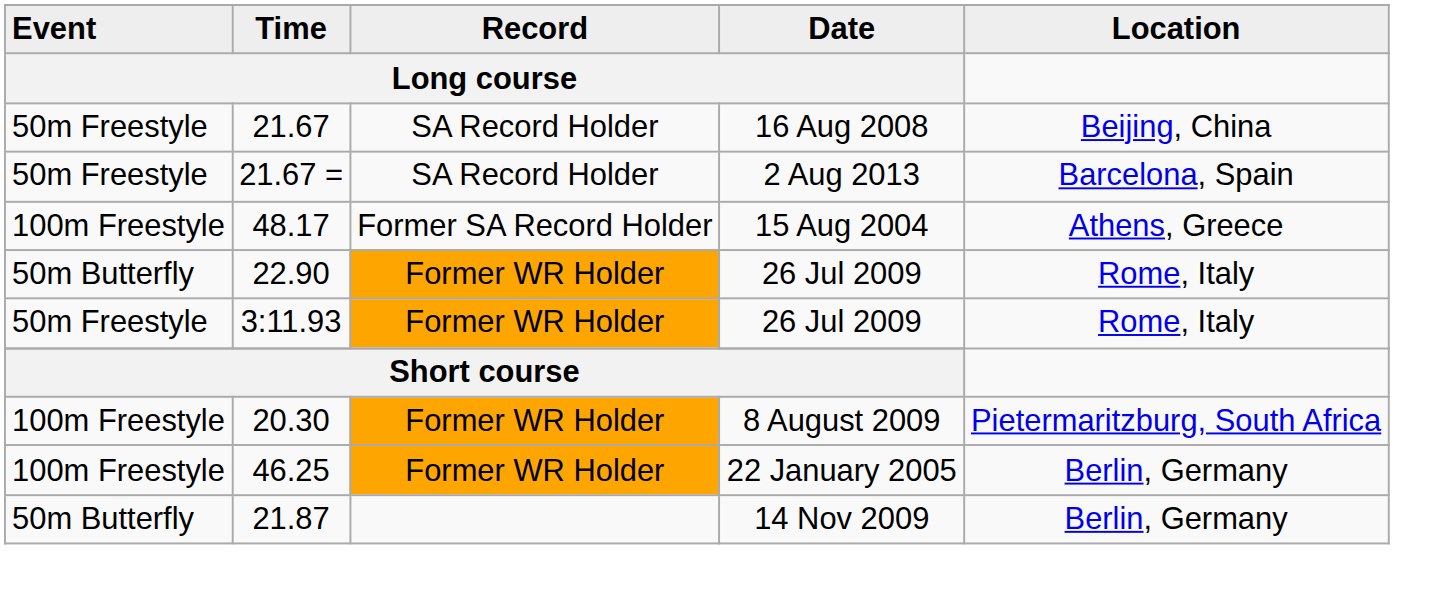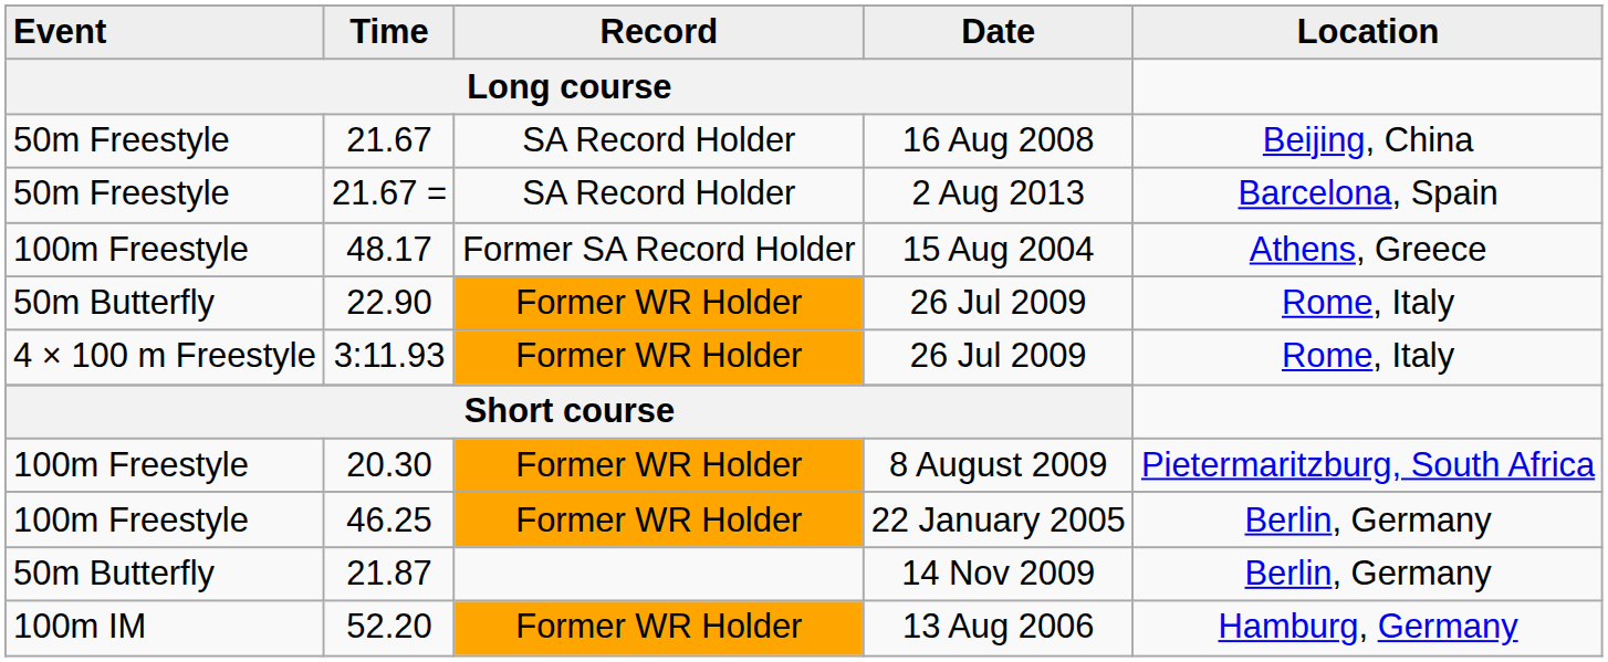3:11.93 | Event / Long course: 50m Freestyle -> 4 × 100 m Freestyle
+ row: 100m IM | 52.20 | Former WR Holder | 13 Aug 2006 | Hamburg, Germany
